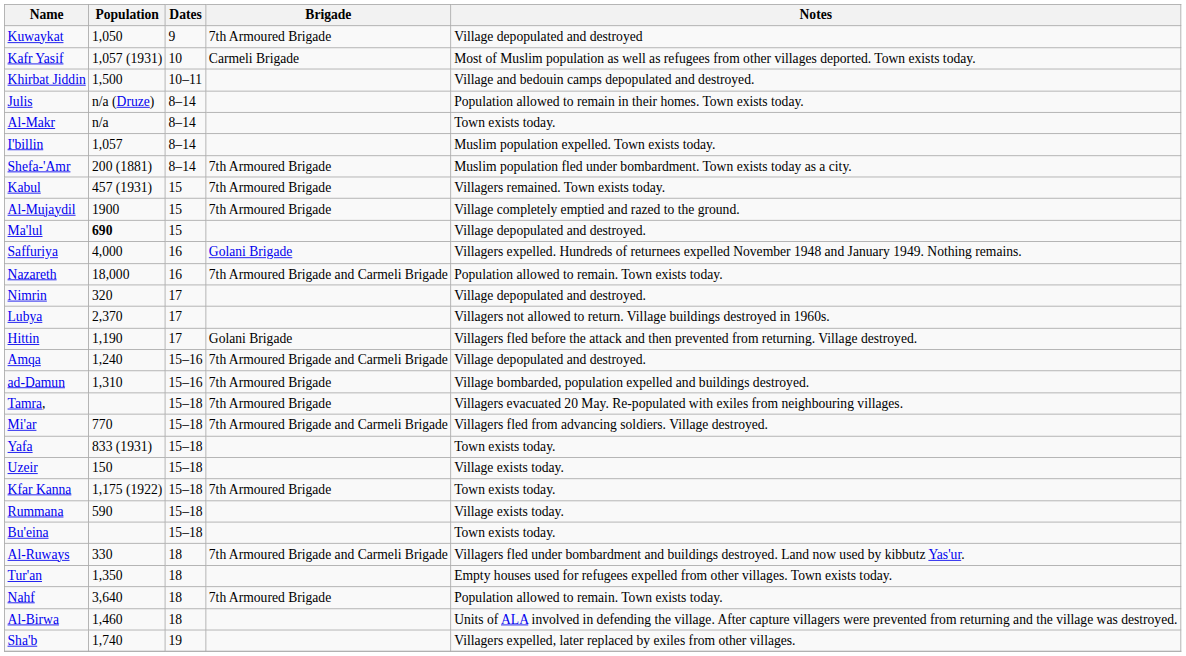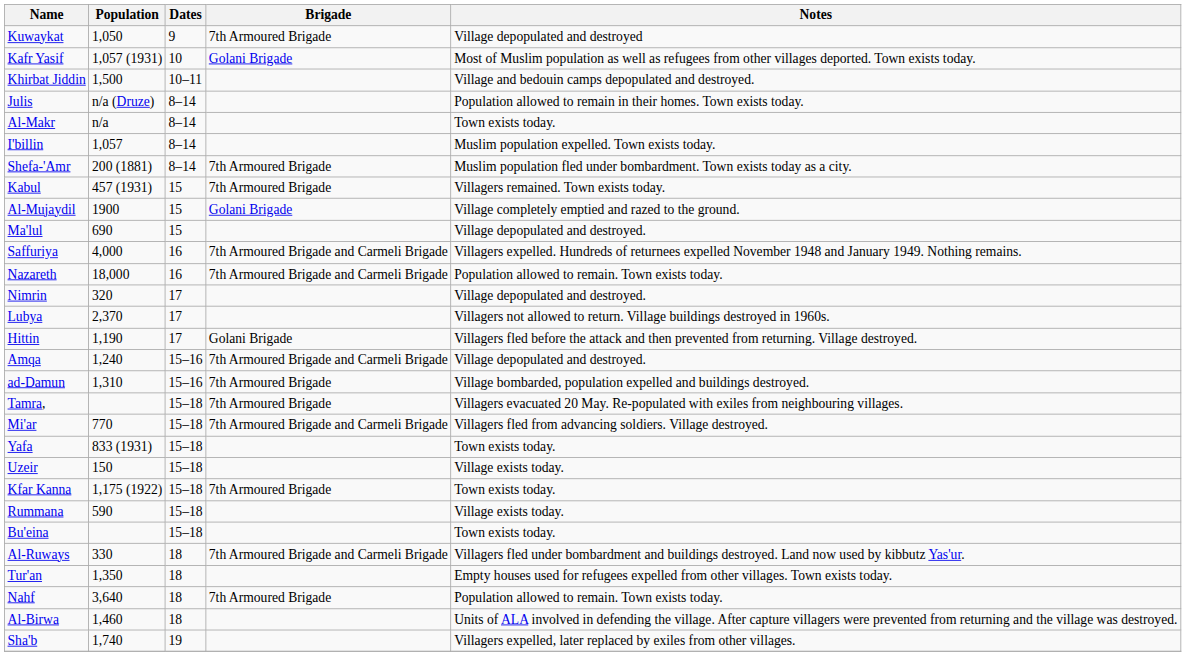Kafr Yasif | Brigade: Carmeli Brigade -> Golani Brigade
Al-Mujaydil | Brigade: 7th Armoured Brigade -> Golani Brigade
Ma'lul | Population: bold -> normal
Saffuriya | Brigade: Golani Brigade -> 7th Armoured Brigade and Carmeli Brigade
